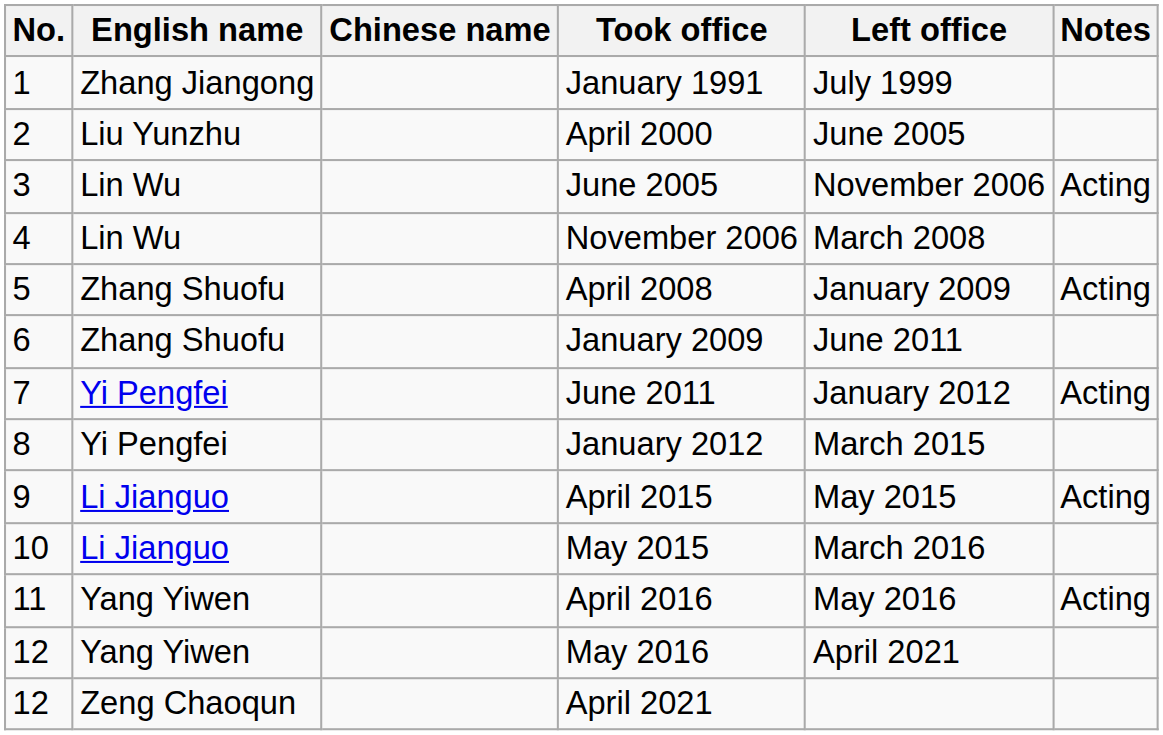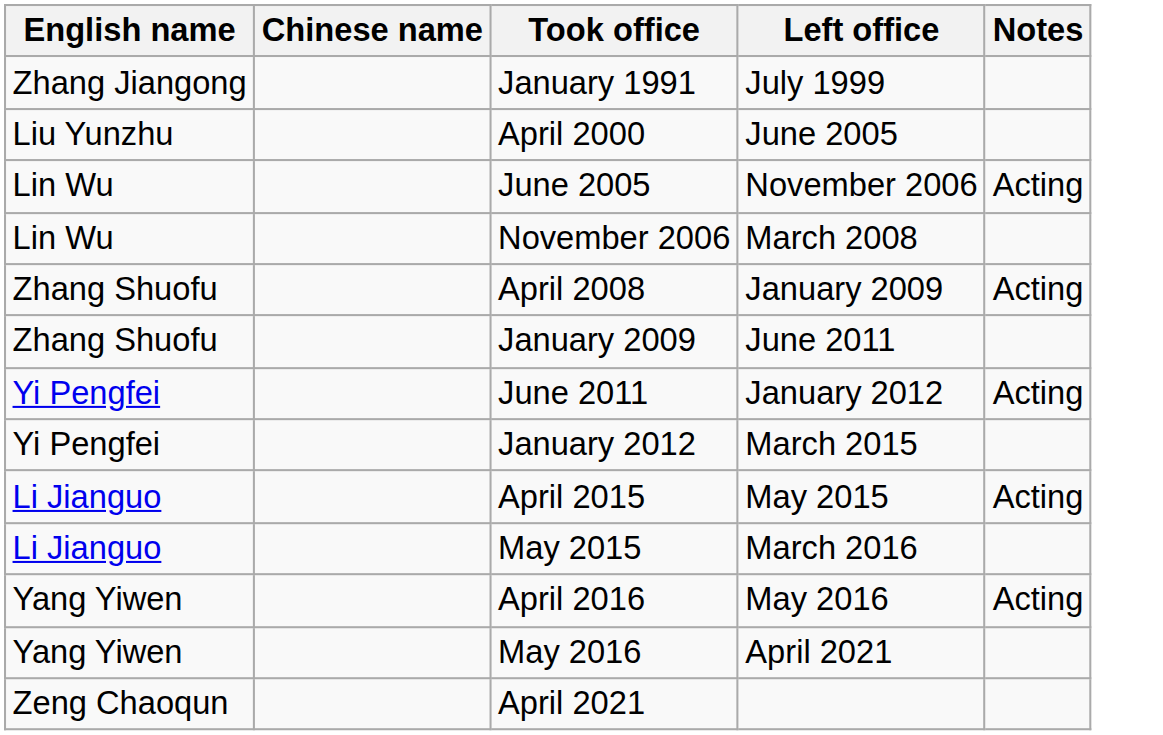- column: No. | 1 | 2 | 3 | 4 | 5 | 6 | 7 | 8 | 9 | 10 | 11 | 12 | 12
